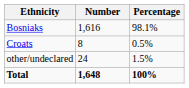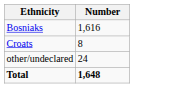- column: Percentage | 98.1% | 0.5% | 1.5% | 100%
